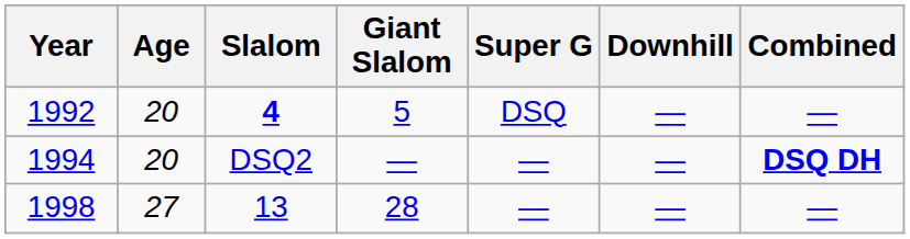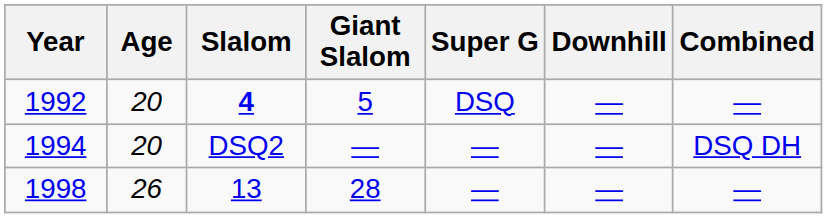1994 | Combined: bold -> normal
1998 | Age: 27 -> 26
